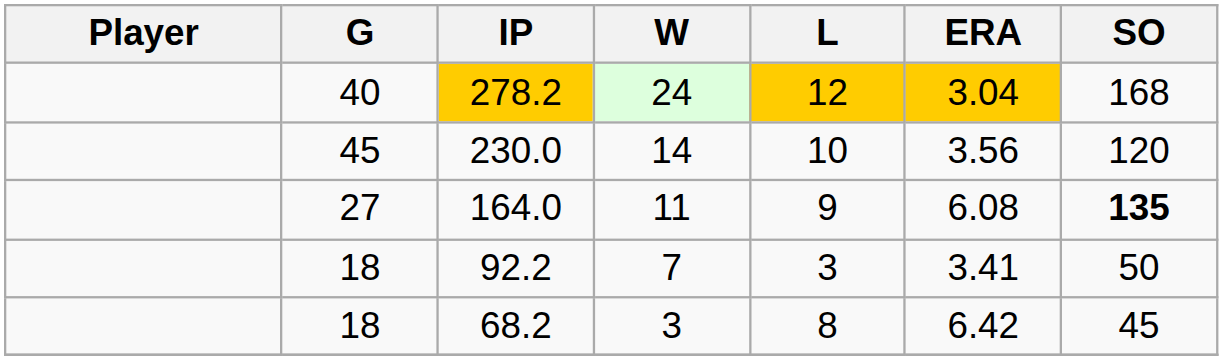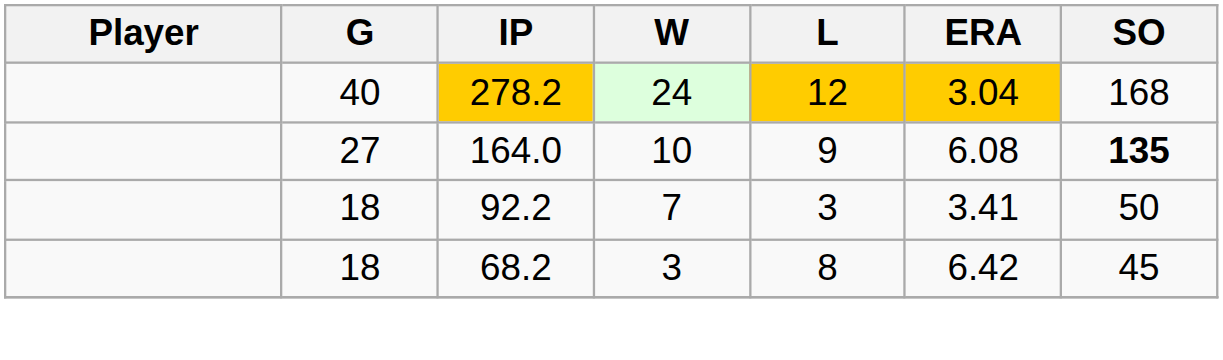- row: 45 | 230.0 | 14 | 10 | 3.56 | 120
164.0 | W: 11 -> 10
